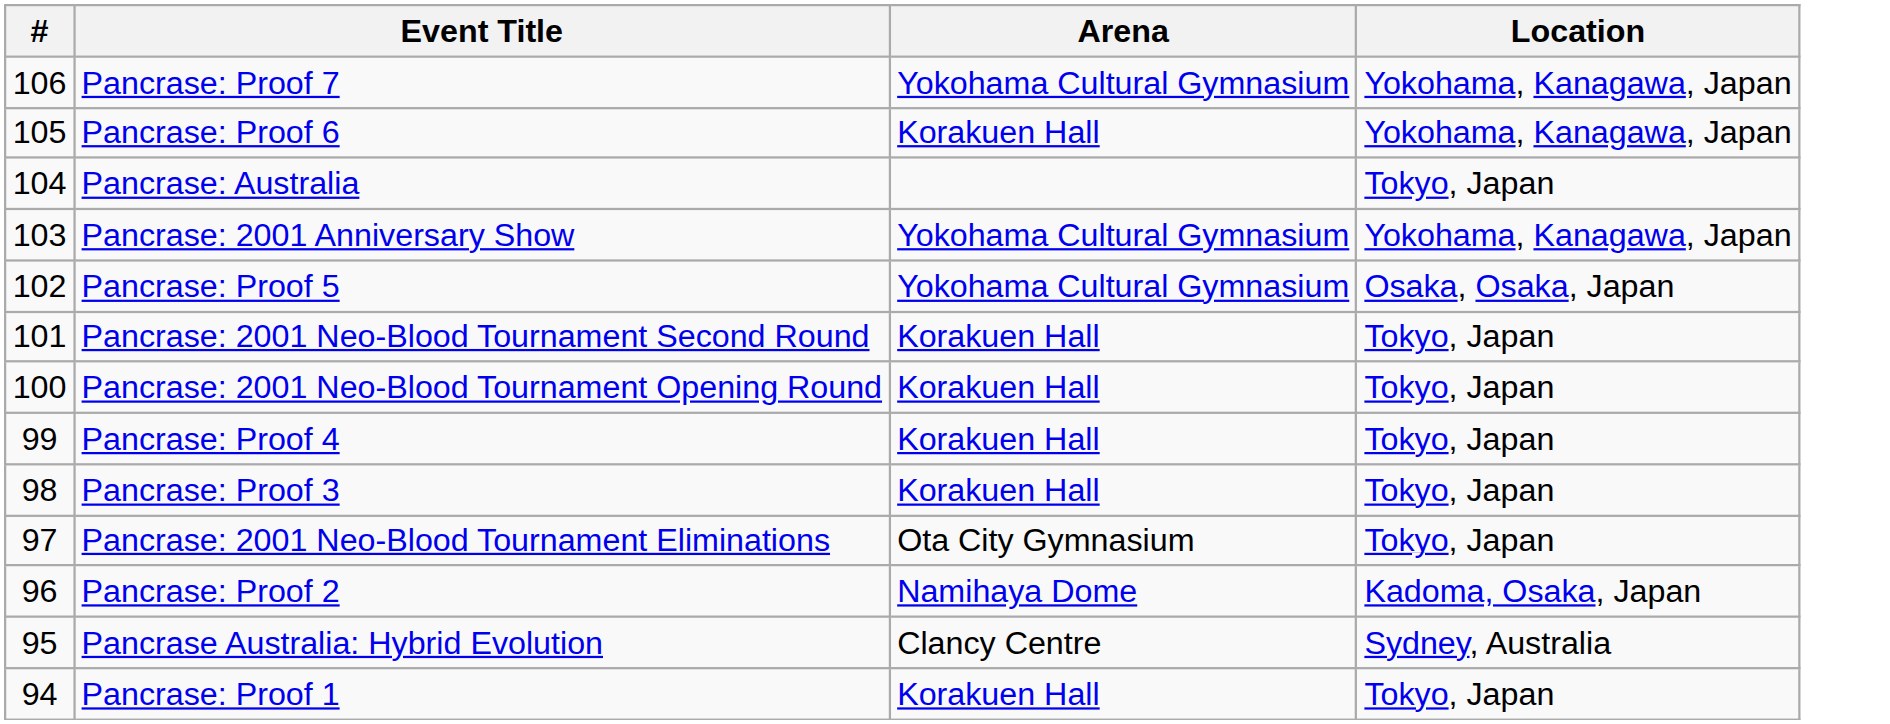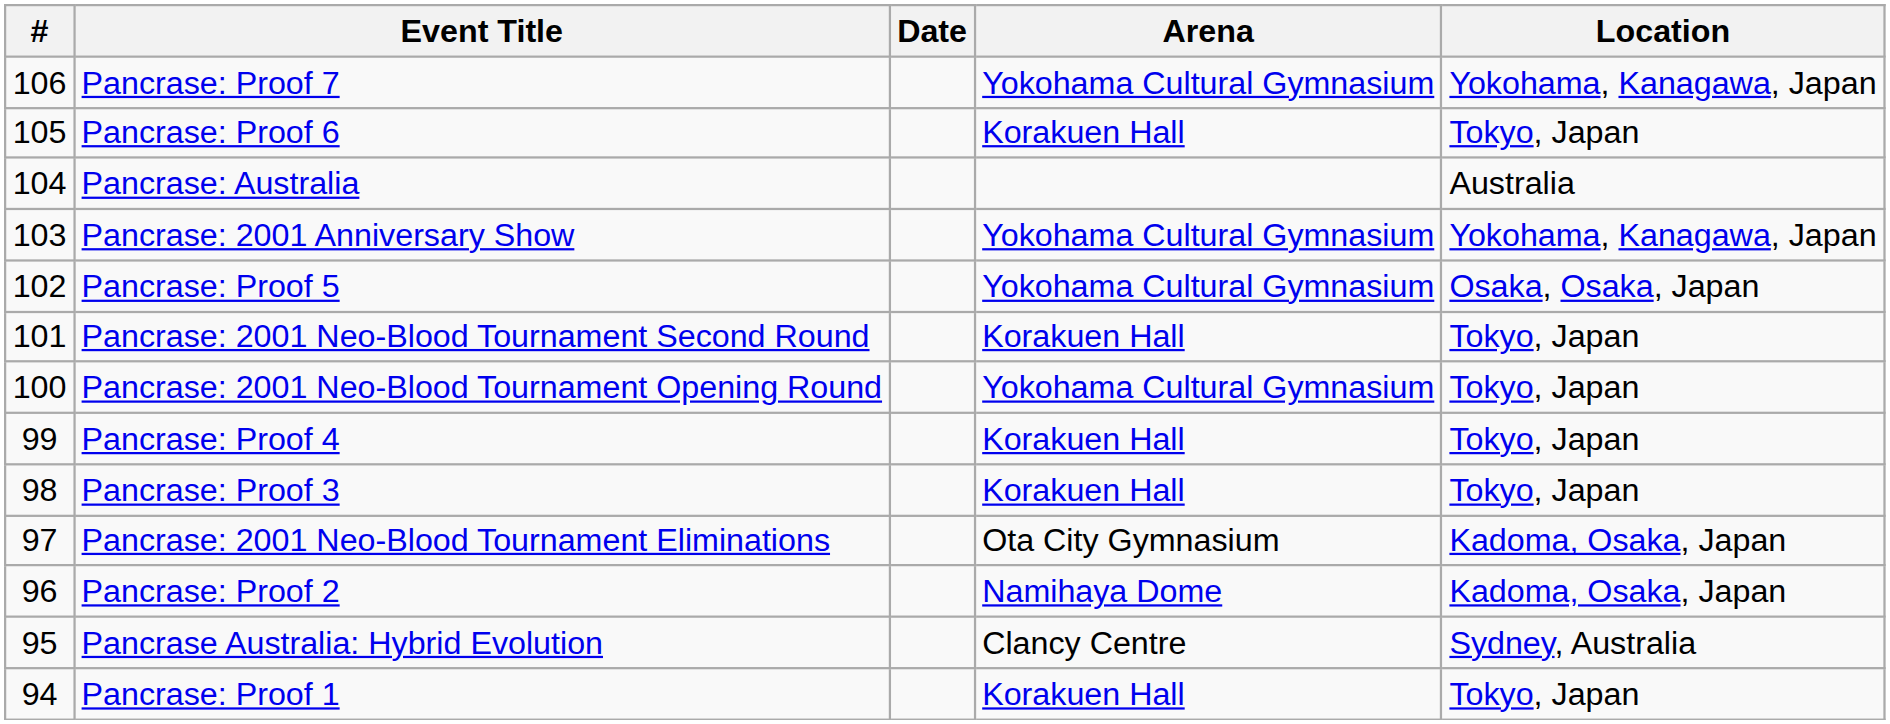+ column: Date
Pancrase: Proof 6 | Location: Yokohama, Kanagawa, Japan -> Tokyo, Japan
Pancrase: Australia | Location: Tokyo, Japan -> Australia
Pancrase: 2001 Neo-Blood Tournament Opening Round | Arena: Korakuen Hall -> Yokohama Cultural Gymnasium
Pancrase: 2001 Neo-Blood Tournament Eliminations | Location: Tokyo, Japan -> Kadoma, Osaka, Japan
